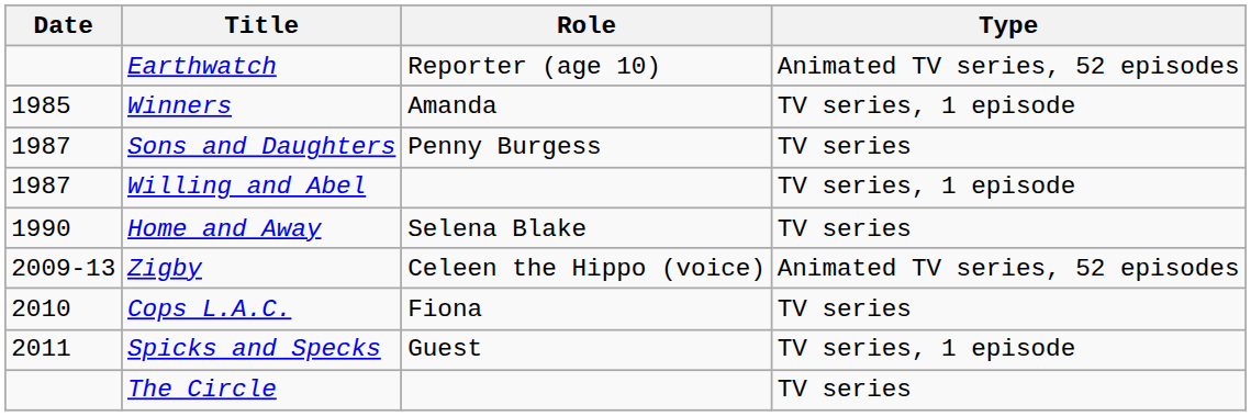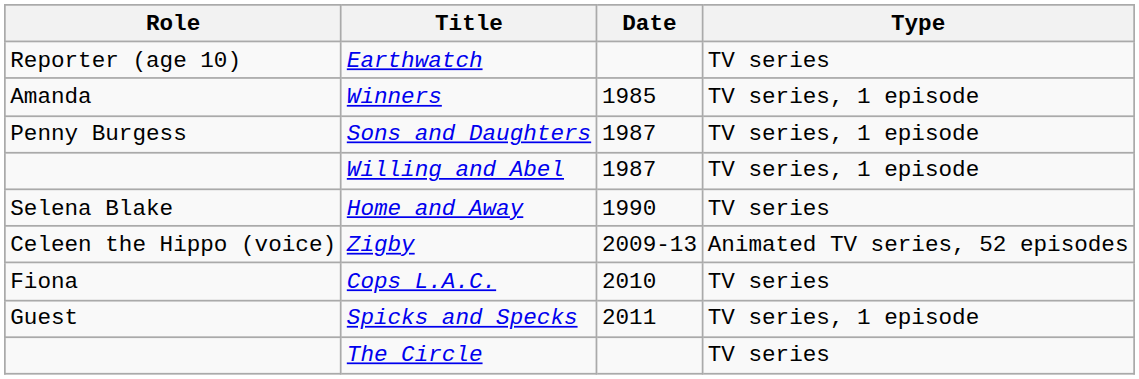columns swapped: Date <-> Role
Earthwatch | Type: Animated TV series, 52 episodes -> TV series
Sons and Daughters | Type: TV series -> TV series, 1 episode
